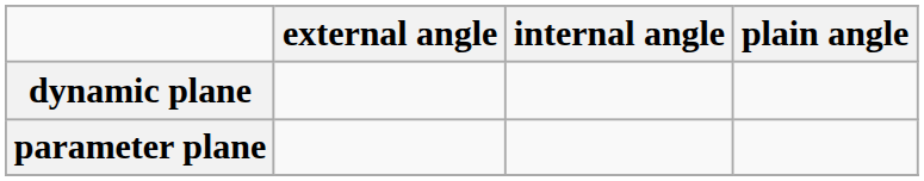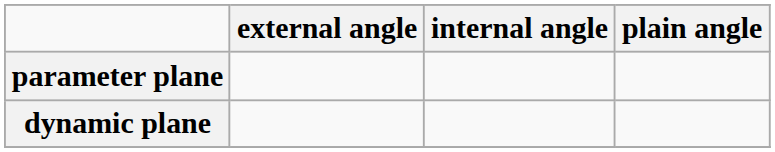rows swapped: parameter plane <-> dynamic plane
